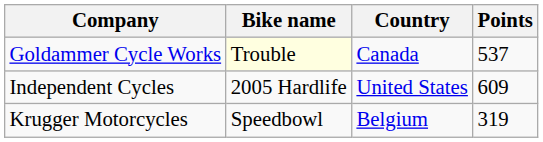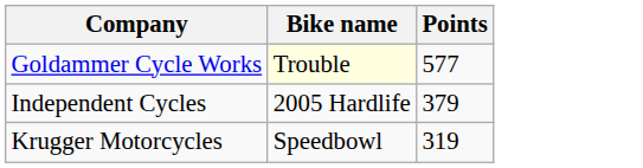- column: Country | Canada | United States | Belgium
Goldammer Cycle Works | Points: 537 -> 577
Independent Cycles | Points: 609 -> 379
